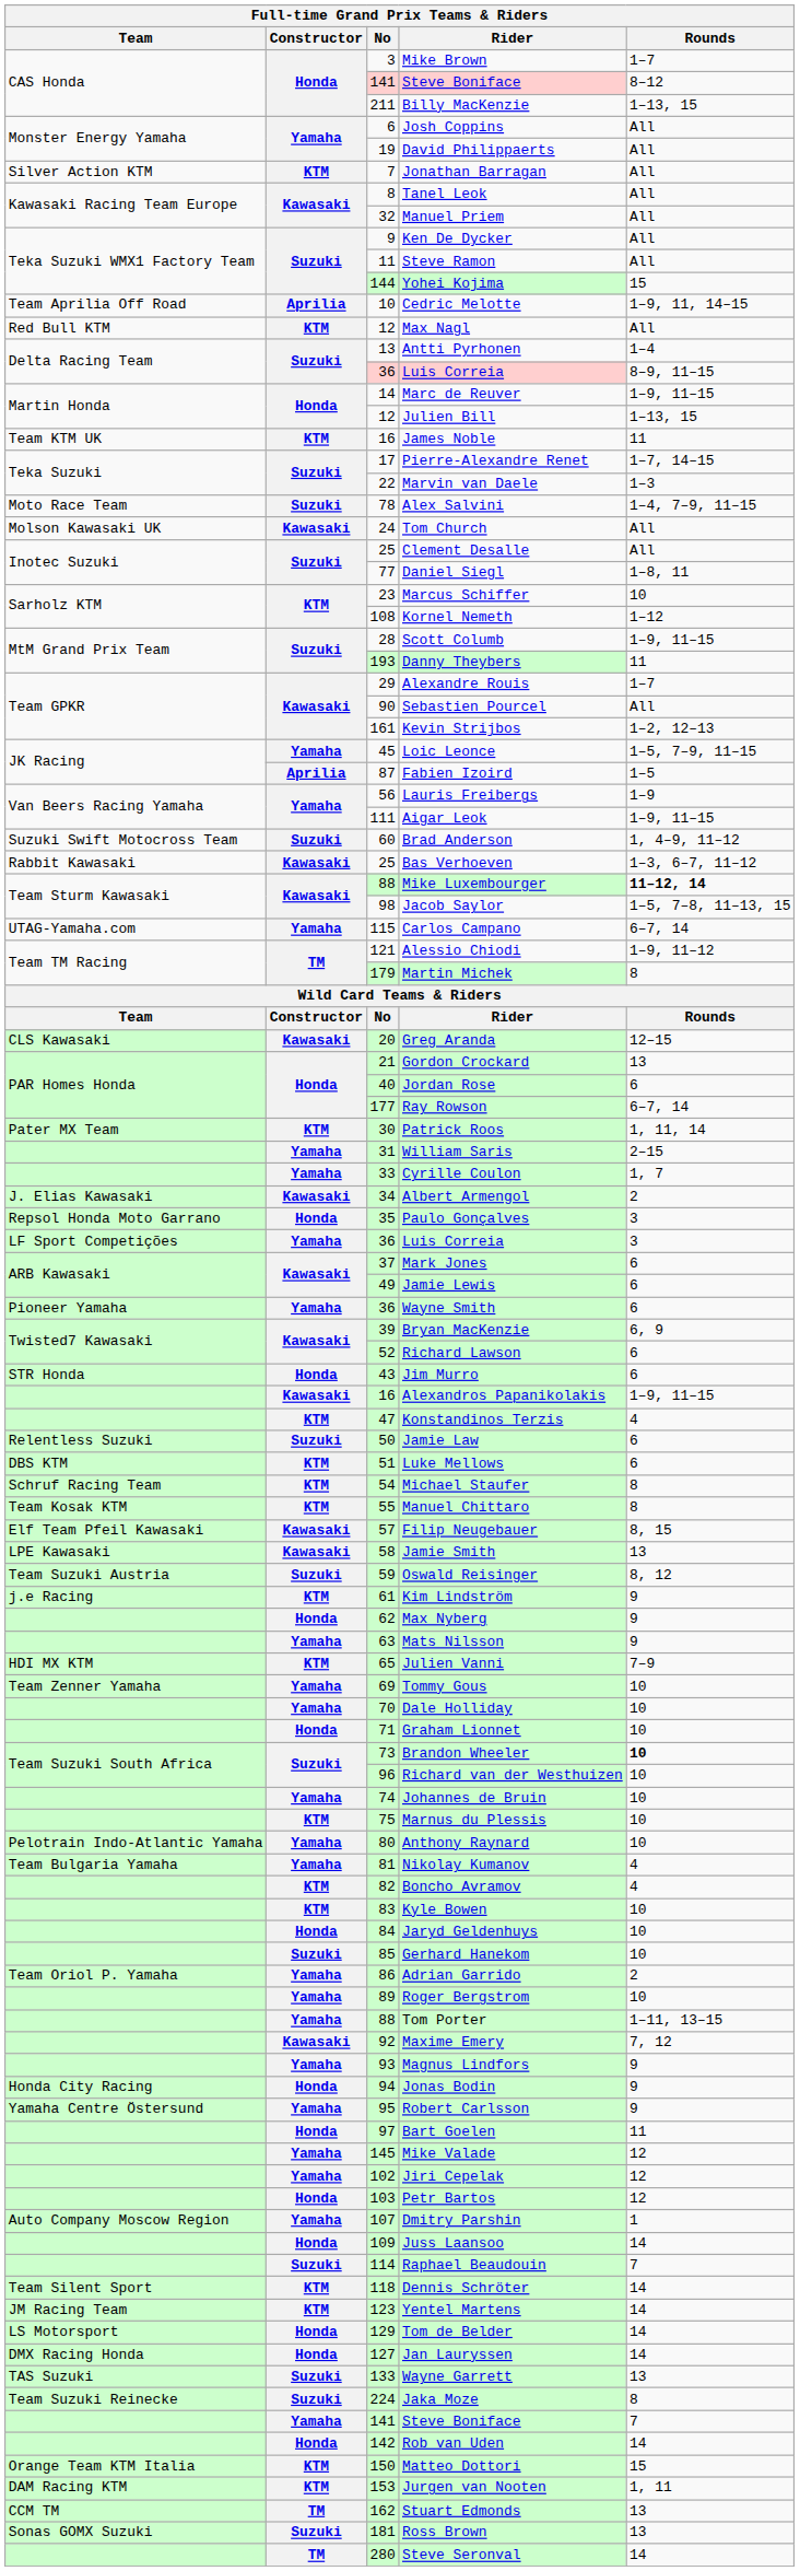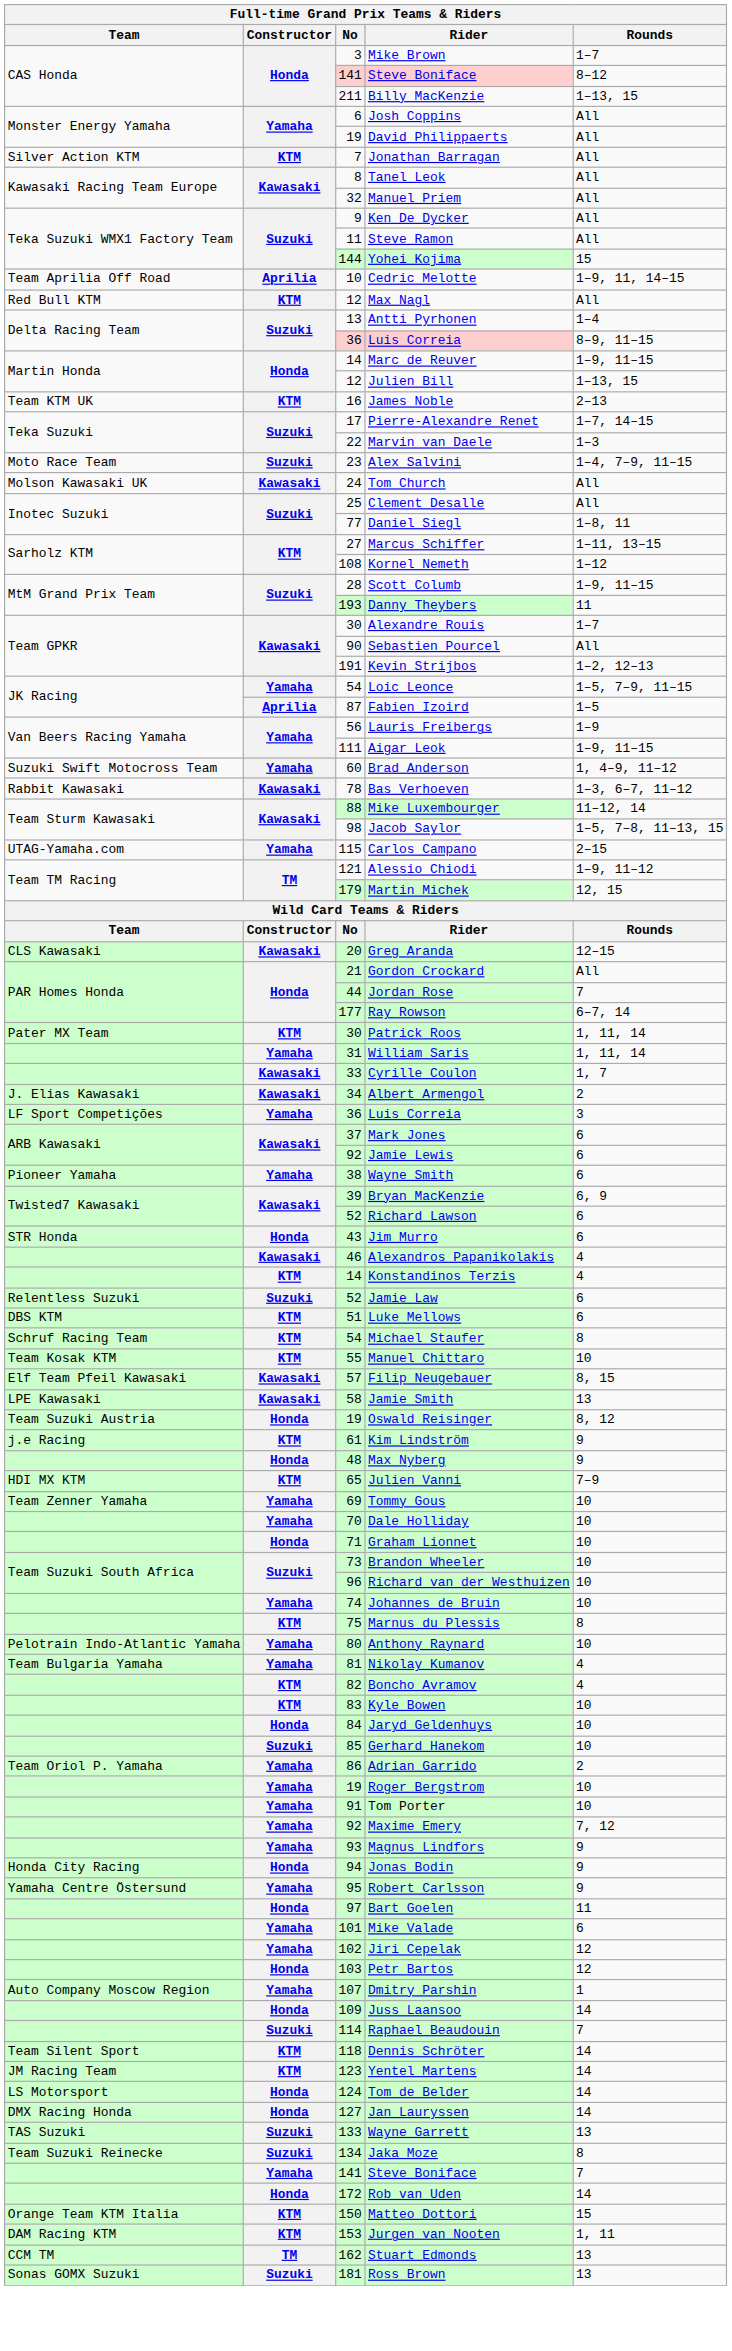James Noble | Rounds: 11 -> 2–13
Alex Salvini | No: 78 -> 23
Marcus Schiffer | No: 23 -> 27
Marcus Schiffer | Rounds: 10 -> 1–11, 13–15
Alexandre Rouis | No: 29 -> 30
Kevin Strijbos | No: 161 -> 191
Loic Leonce | No: 45 -> 54
Brad Anderson | Constructor: Suzuki -> Yamaha
Bas Verhoeven | No: 25 -> 78
Mike Luxembourger | Rounds: bold -> normal
Carlos Campano | Rounds: 6–7, 14 -> 2–15
Martin Michek | Rounds: 8 -> 12, 15
Gordon Crockard | Rounds: 13 -> All
Jordan Rose | No: 40 -> 44
Jordan Rose | Rounds: 6 -> 7
William Saris | Rounds: 2–15 -> 1, 11, 14
Cyrille Coulon | Constructor: Yamaha -> Kawasaki
- row: Repsol Honda Moto Garrano | Honda | 35 | Paulo Gonçalves | 3
Jamie Lewis | No: 49 -> 92
Wayne Smith | No: 36 -> 38
Alexandros Papanikolakis | No: 16 -> 46
Alexandros Papanikolakis | Rounds: 1–9, 11–15 -> 4
Konstandinos Terzis | No: 47 -> 14
Jamie Law | No: 50 -> 52
Manuel Chittaro | Rounds: 8 -> 10
Oswald Reisinger | Constructor: Suzuki -> Honda
Oswald Reisinger | No: 59 -> 19
Max Nyberg | No: 62 -> 48
- row: Yamaha | 63 | Mats Nilsson | 9
Brandon Wheeler | Rounds: bold -> normal
Marnus du Plessis | Rounds: 10 -> 8
Roger Bergstrom | No: 89 -> 19
Tom Porter | No: 88 -> 91
Tom Porter | Rounds: 1–11, 13–15 -> 10
Maxime Emery | Constructor: Kawasaki -> Yamaha
Mike Valade | No: 145 -> 101
Mike Valade | Rounds: 12 -> 6
Tom de Belder | No: 129 -> 124
Jaka Moze | No: 224 -> 134
Rob van Uden | No: 142 -> 172
- row: TM | 280 | Steve Seronval | 14
